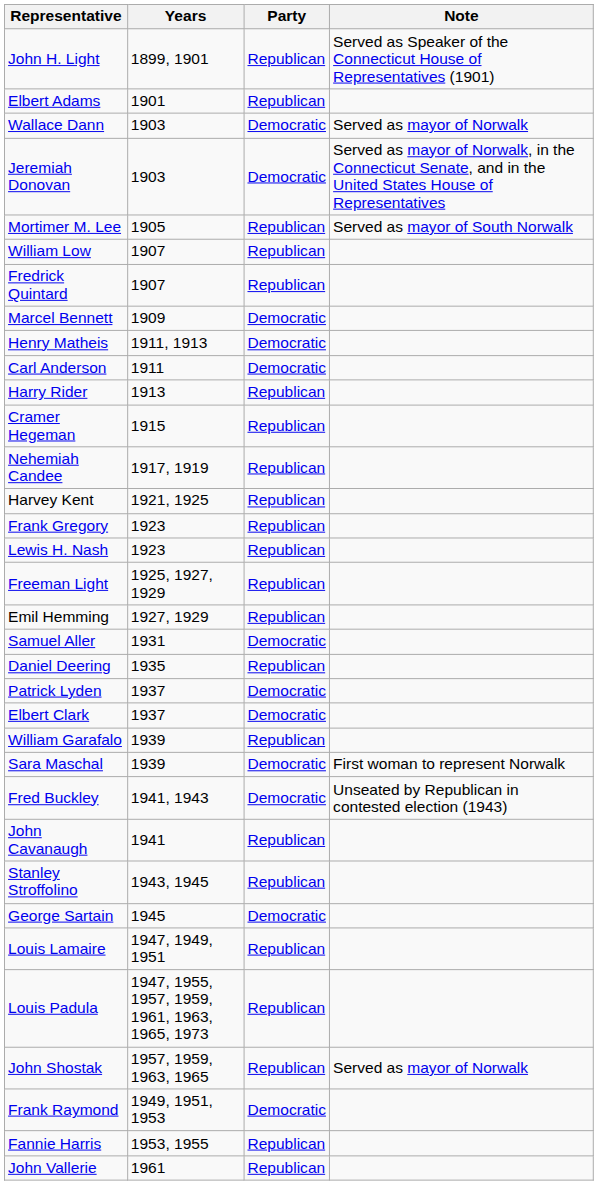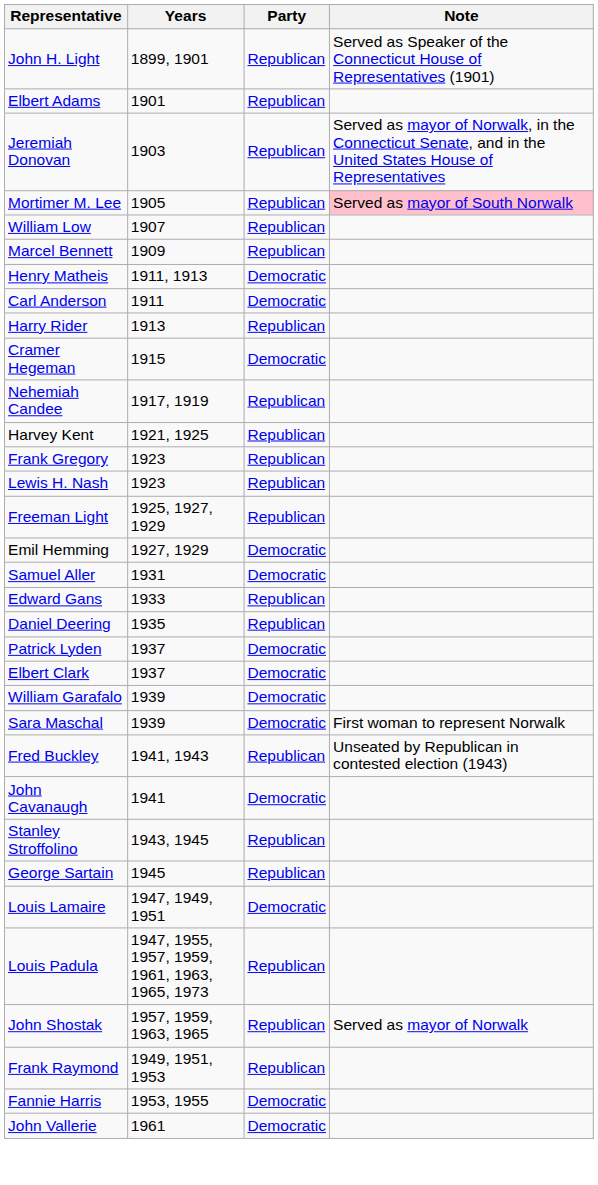- row: Wallace Dann | 1903 | Democratic | Served as mayor of Norwalk
Jeremiah Donovan | Party: Democratic -> Republican
Mortimer M. Lee | Note: no background -> pink background
- row: Fredrick Quintard | 1907 | Republican
Marcel Bennett | Party: Democratic -> Republican
Cramer Hegeman | Party: Republican -> Democratic
Emil Hemming | Party: Republican -> Democratic
+ row: Edward Gans | 1933 | Republican
William Garafalo | Party: Republican -> Democratic
Fred Buckley | Party: Democratic -> Republican
John Cavanaugh | Party: Republican -> Democratic
George Sartain | Party: Democratic -> Republican
Louis Lamaire | Party: Republican -> Democratic
Frank Raymond | Party: Democratic -> Republican
Fannie Harris | Party: Republican -> Democratic
John Vallerie | Party: Republican -> Democratic
